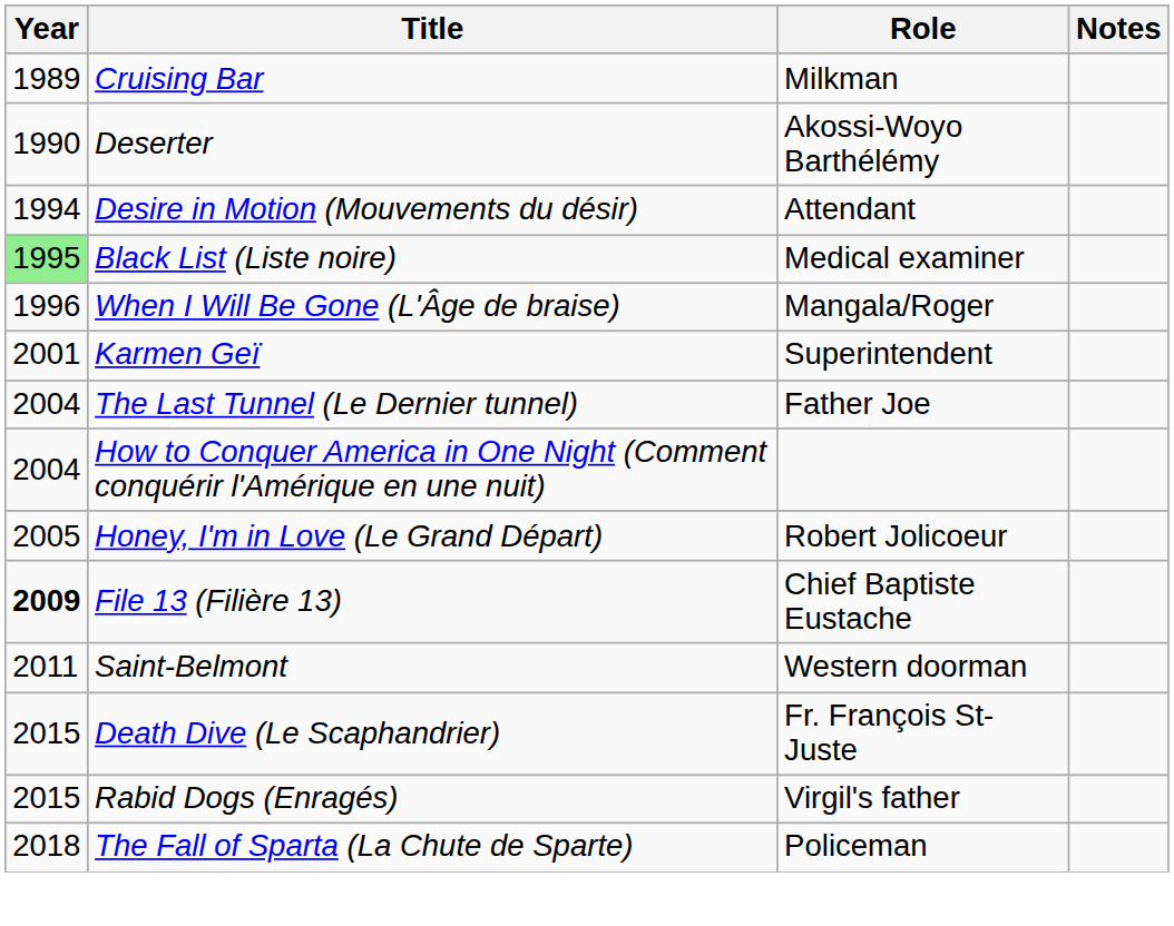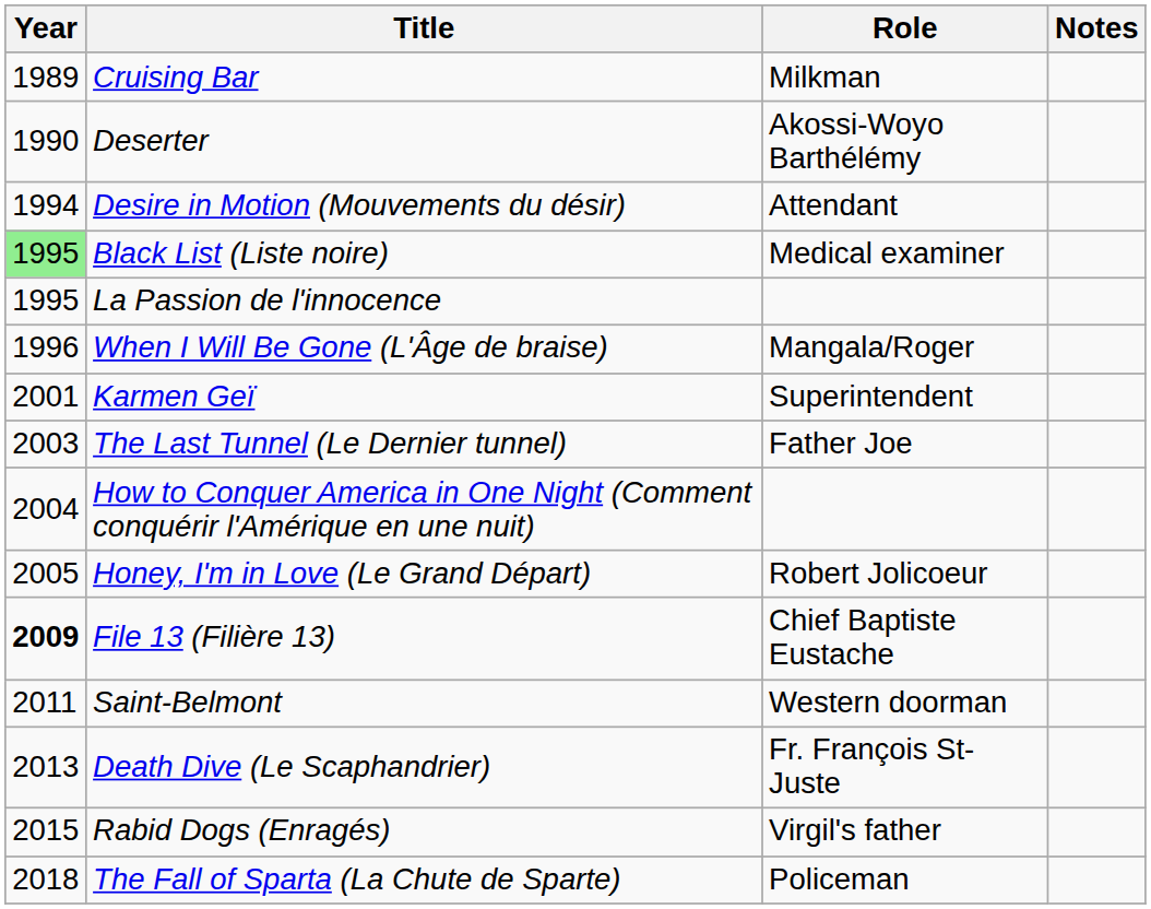+ row: 1995 | La Passion de l'innocence
The Last Tunnel (Le Dernier tunnel) | Year: 2004 -> 2003
Death Dive (Le Scaphandrier) | Year: 2015 -> 2013
